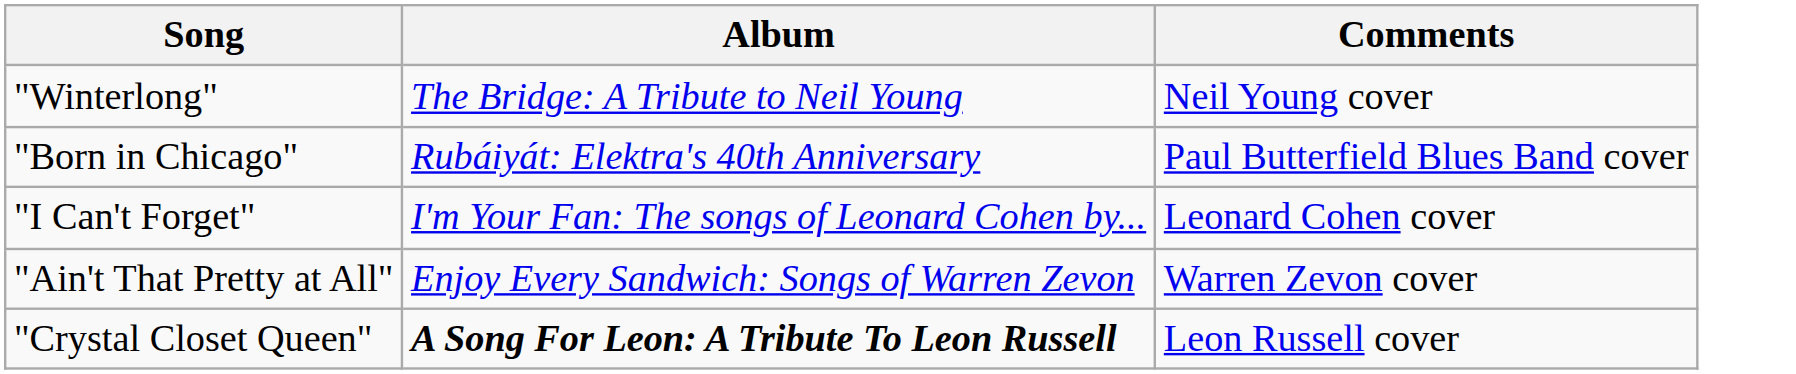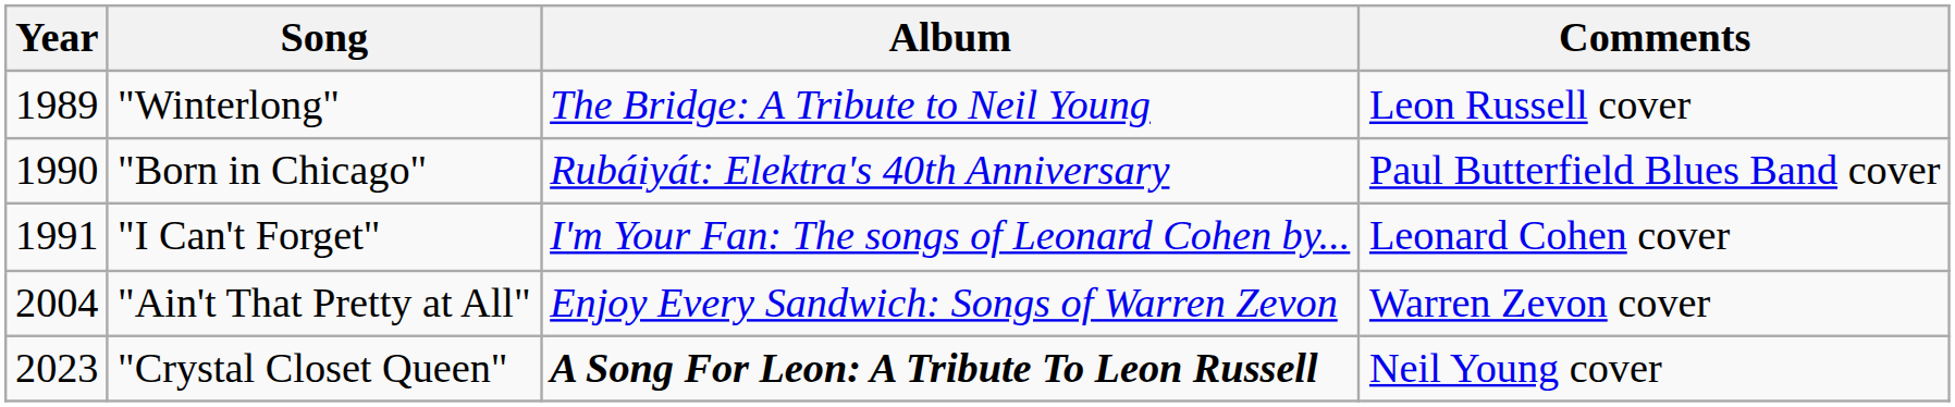+ column: Year | 1989 | 1990 | 1991 | 2004 | 2023
"Winterlong" | Comments: Neil Young cover -> Leon Russell cover
"Crystal Closet Queen" | Comments: Leon Russell cover -> Neil Young cover
